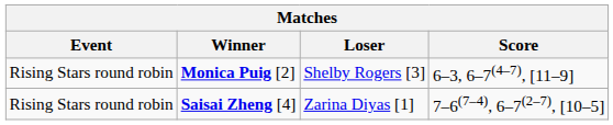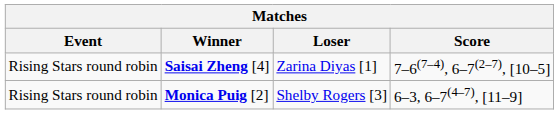rows swapped: Saisai Zheng [4] <-> Monica Puig [2]
